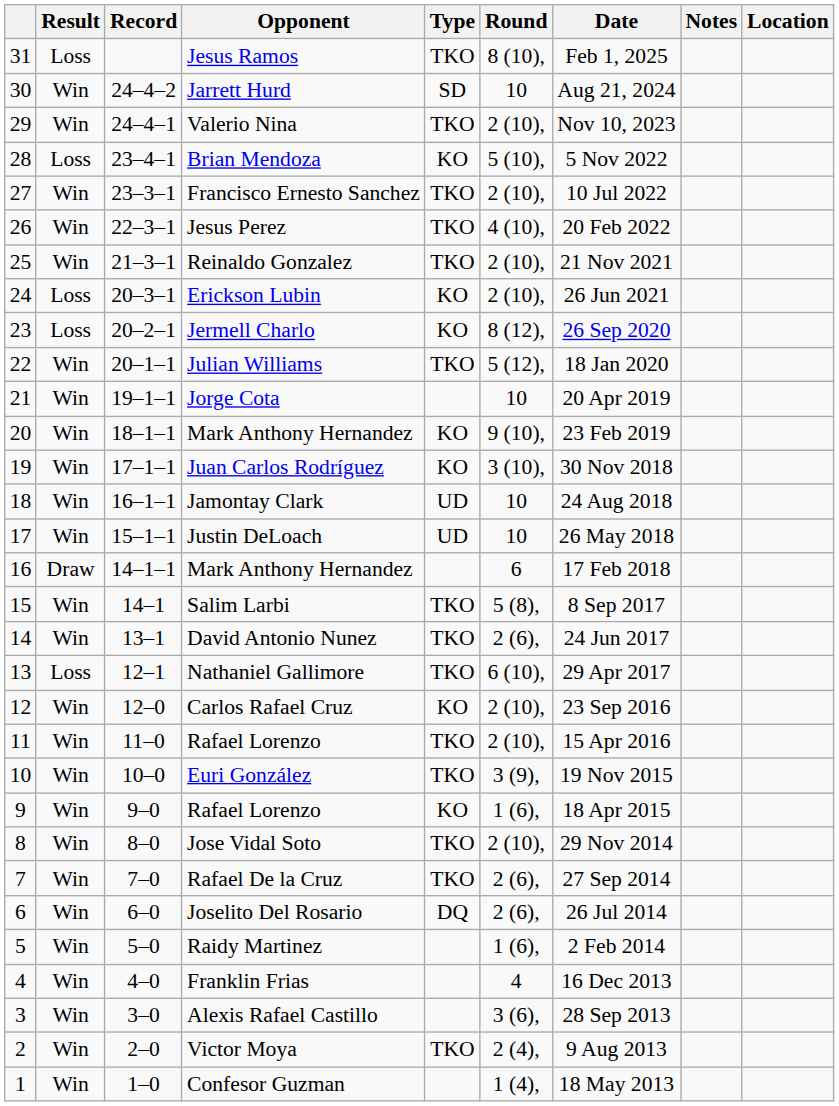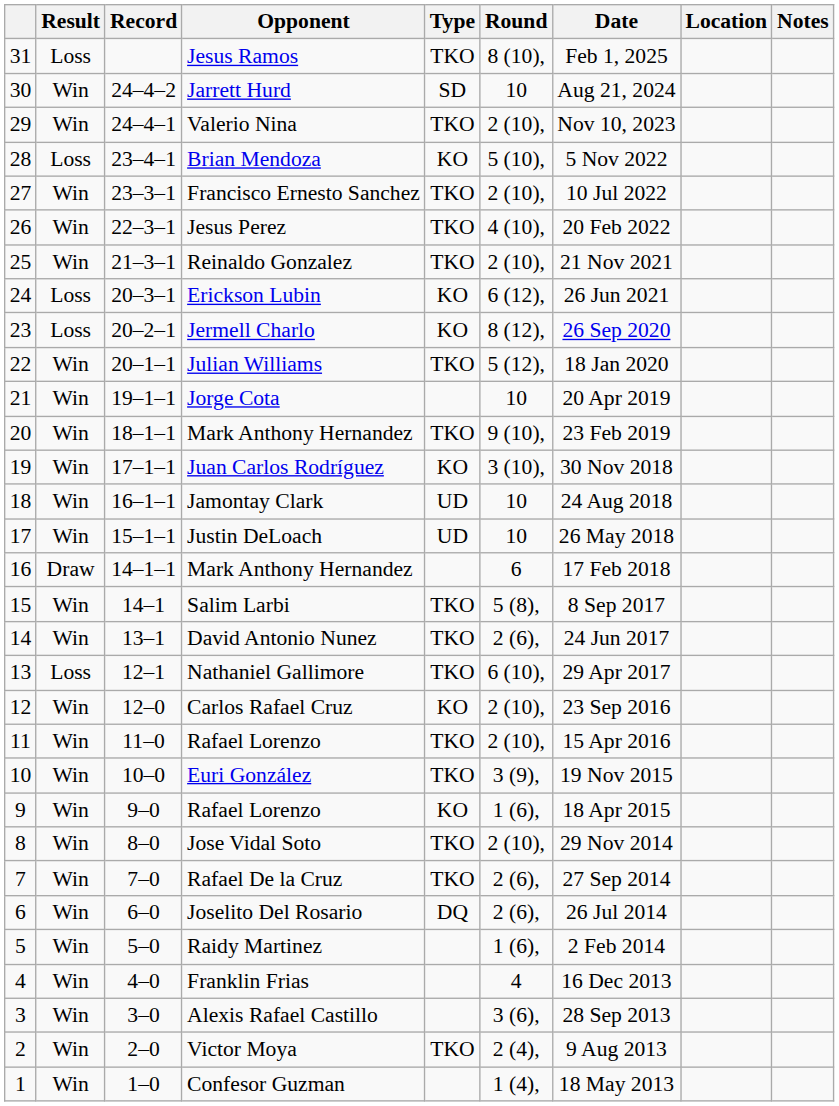columns swapped: Location <-> Notes
Erickson Lubin | Round: 2 (10), -> 6 (12),
20 / Mark Anthony Hernandez | Type: KO -> TKO
